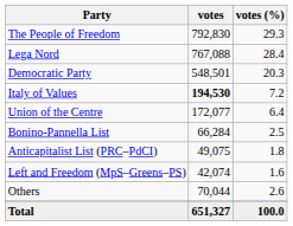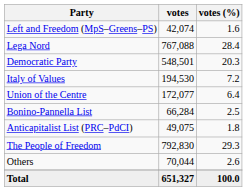rows swapped: The People of Freedom <-> Left and Freedom (MpS–Greens–PS)
Italy of Values | votes: bold -> normal
